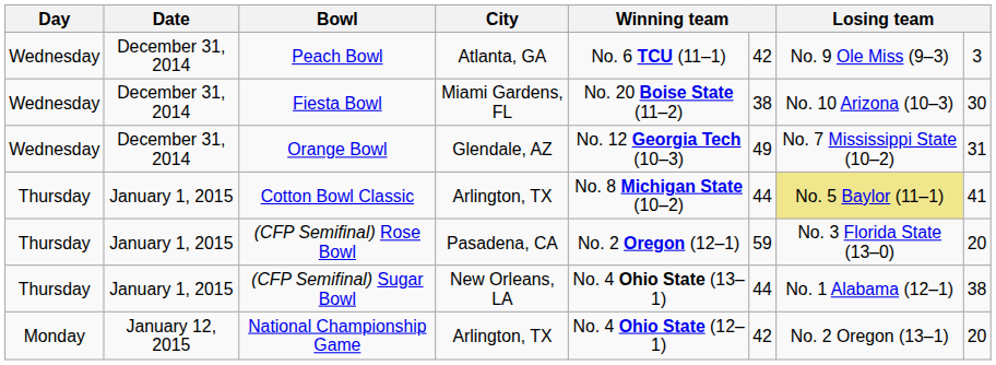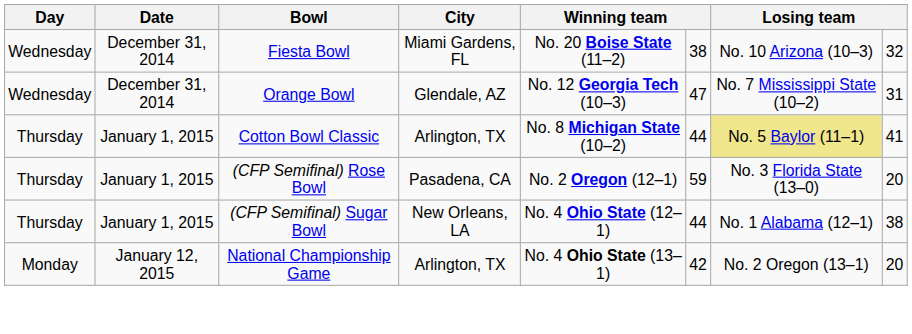- row: Wednesday | December 31, 2014 | Peach Bowl | Atlanta, GA | No. 6 TCU (11–1) | 42 | No. 9 Ole Miss (9–3) | 3
Fiesta Bowl | column 8: 30 -> 32
Orange Bowl | column 6: 49 -> 47
(CFP Semifinal) Sugar Bowl | column 5: No. 4 Ohio State (13–1) -> No. 4 Ohio State (12–1)
National Championship Game | column 5: No. 4 Ohio State (12–1) -> No. 4 Ohio State (13–1)
